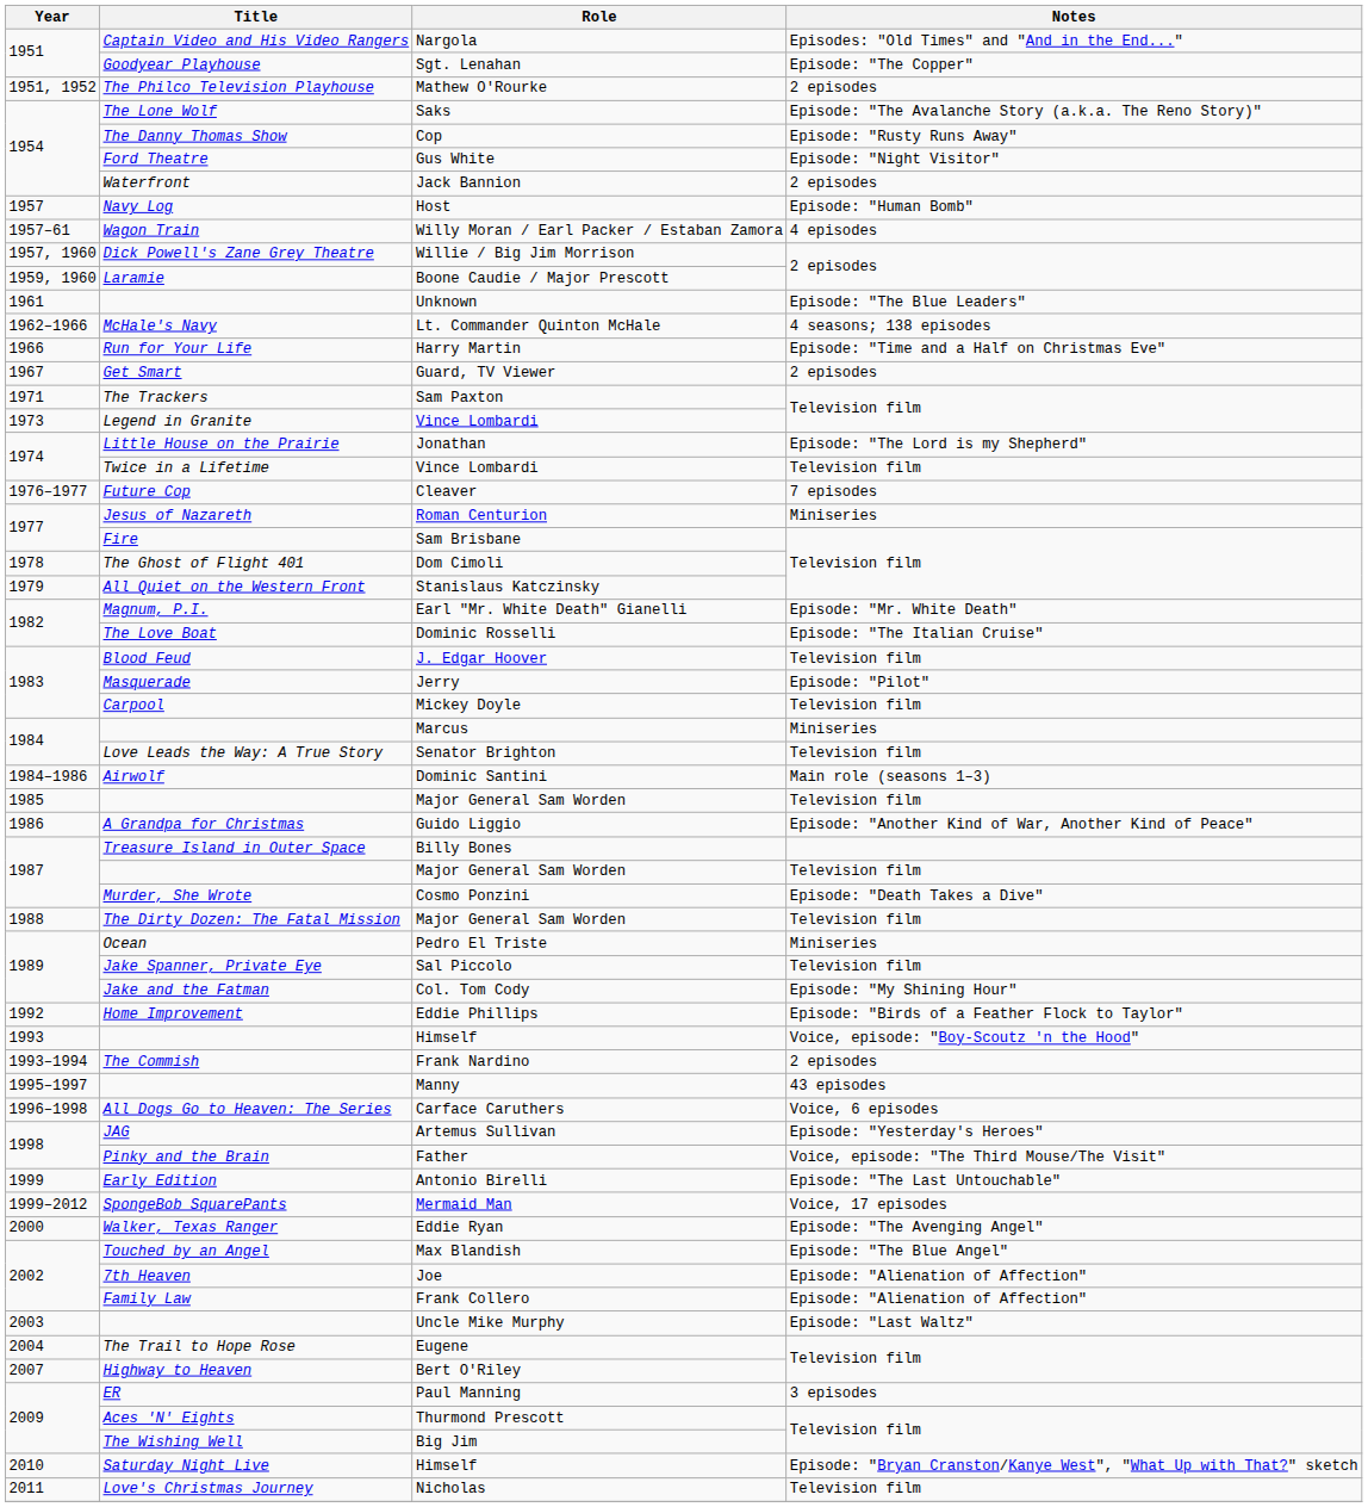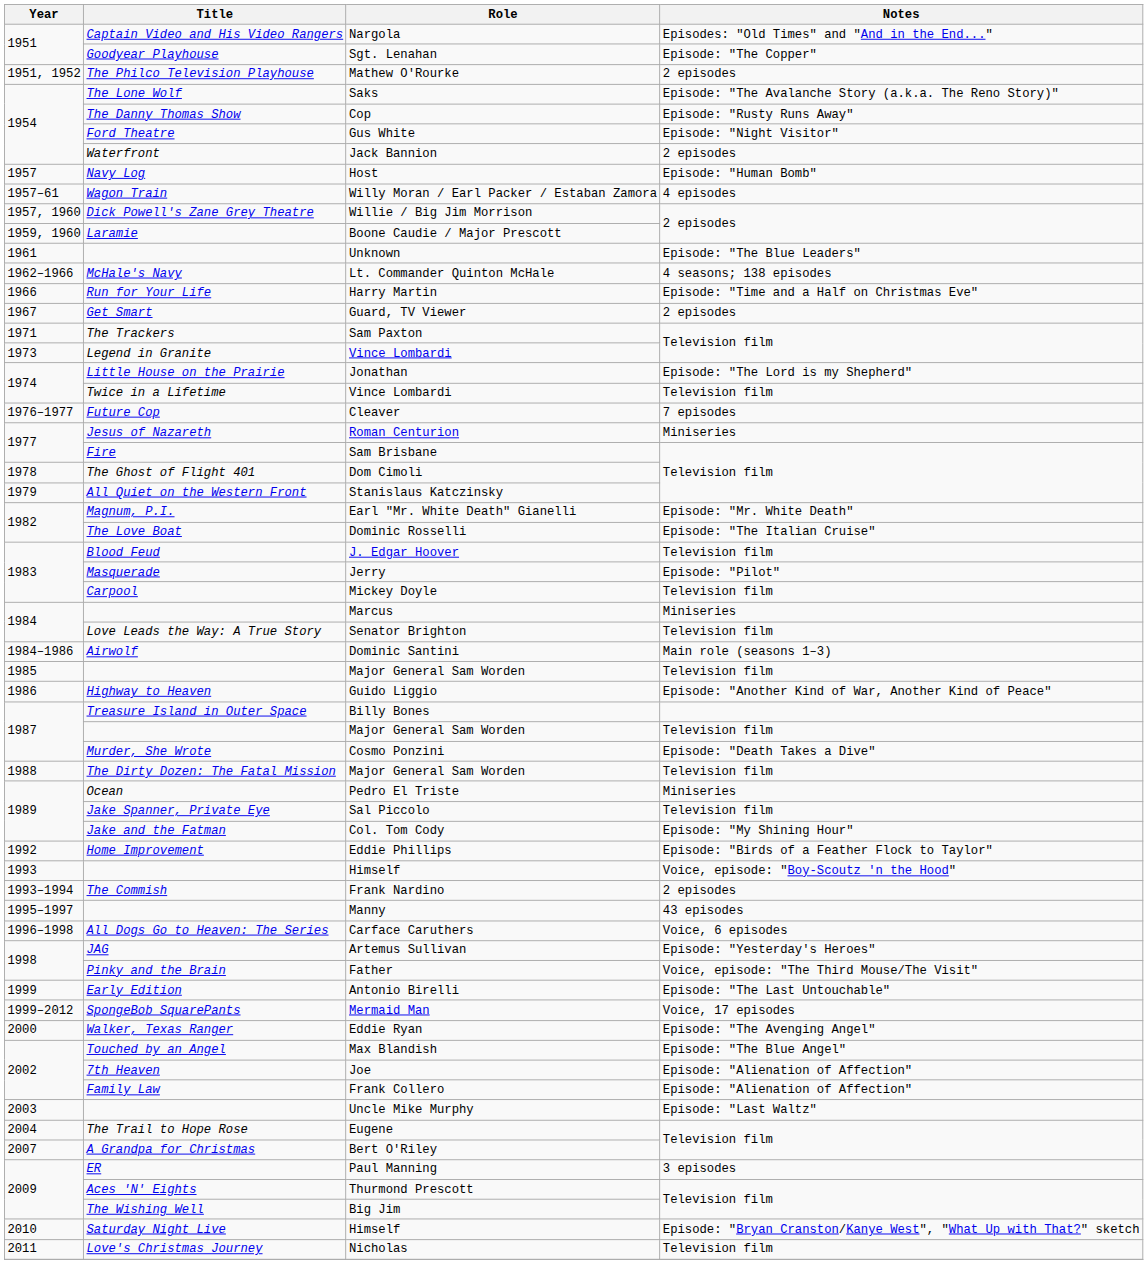Guido Liggio | Title: A Grandpa for Christmas -> Highway to Heaven
Bert O'Riley | Title: Highway to Heaven -> A Grandpa for Christmas
